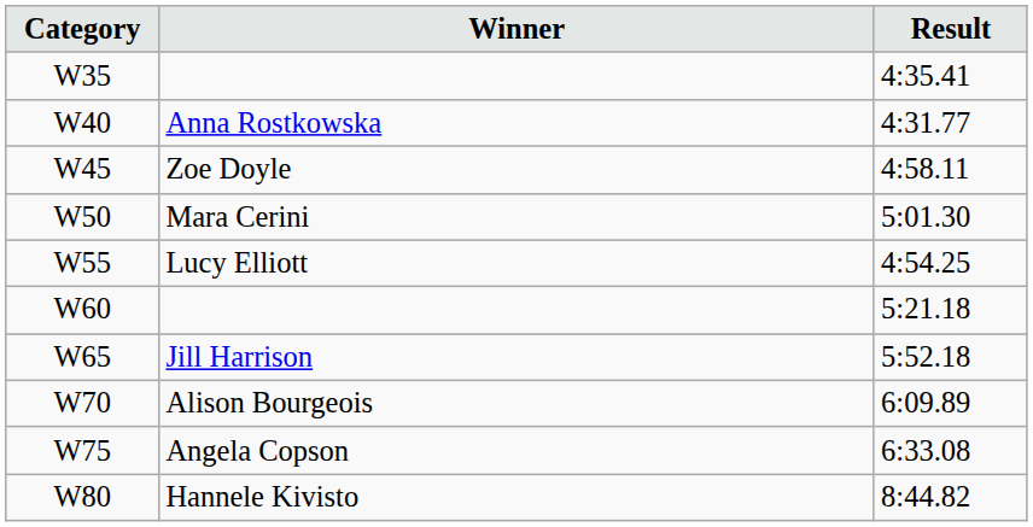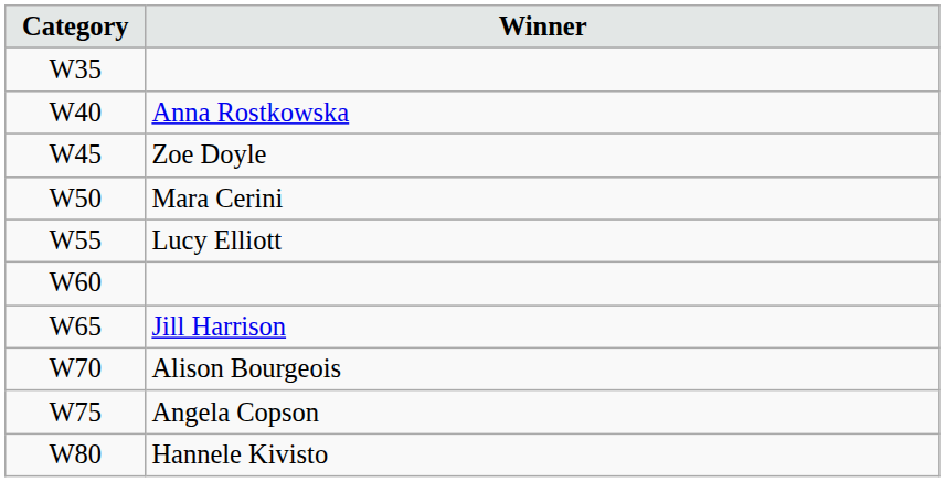- column: Result | 4:35.41 | 4:31.77 | 4:58.11 | 5:01.30 | 4:54.25 | 5:21.18 | 5:52.18 | 6:09.89 | 6:33.08 | 8:44.82
